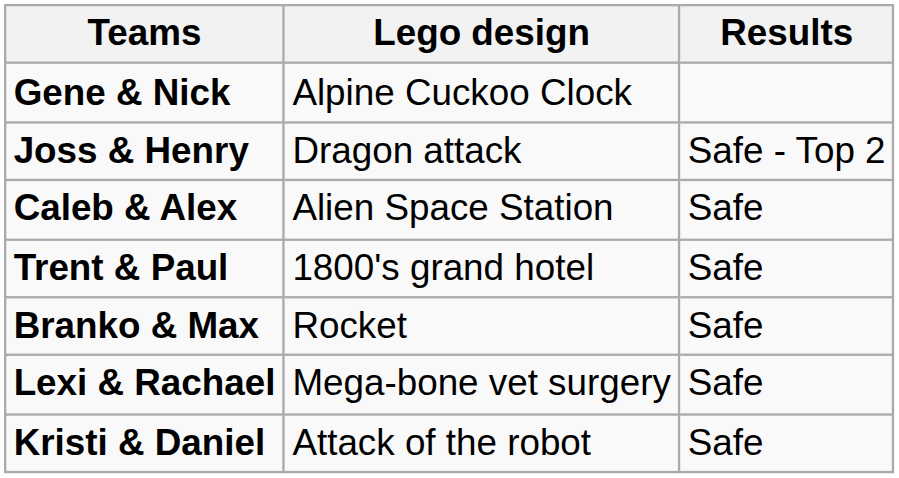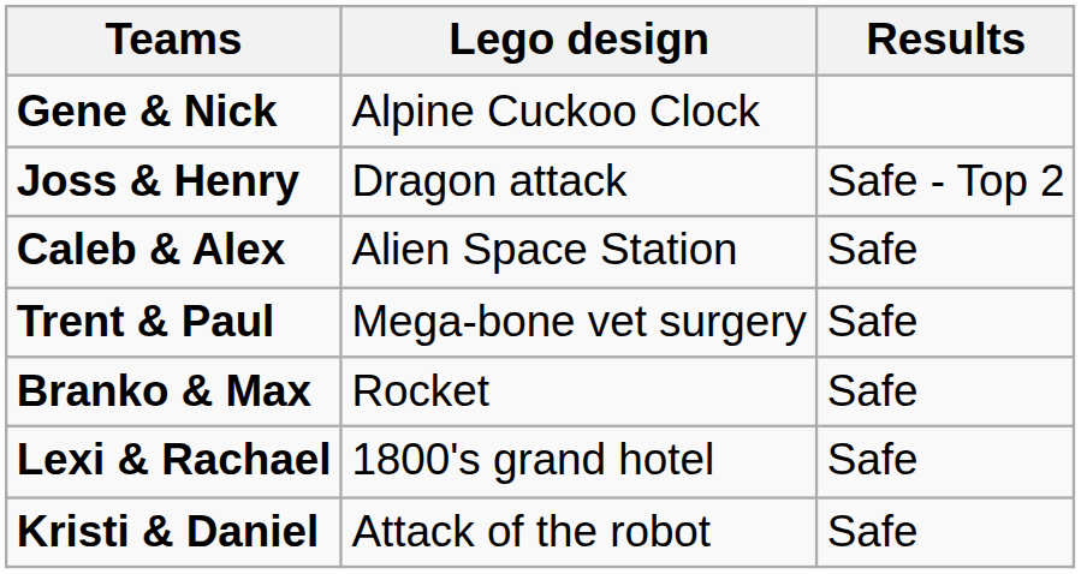Trent & Paul | Lego design: 1800's grand hotel -> Mega-bone vet surgery
Lexi & Rachael | Lego design: Mega-bone vet surgery -> 1800's grand hotel
